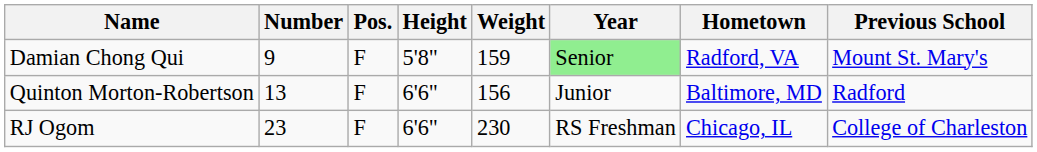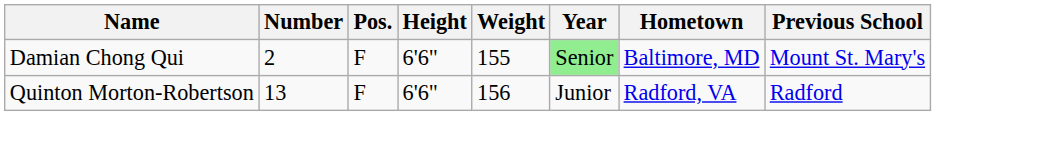Damian Chong Qui | Number: 9 -> 2
Damian Chong Qui | Height: 5'8" -> 6'6"
Damian Chong Qui | Weight: 159 -> 155
Damian Chong Qui | Hometown: Radford, VA -> Baltimore, MD
Quinton Morton-Robertson | Hometown: Baltimore, MD -> Radford, VA
- row: RJ Ogom | 23 | F | 6'6" | 230 | RS Freshman | Chicago, IL | College of Charleston
